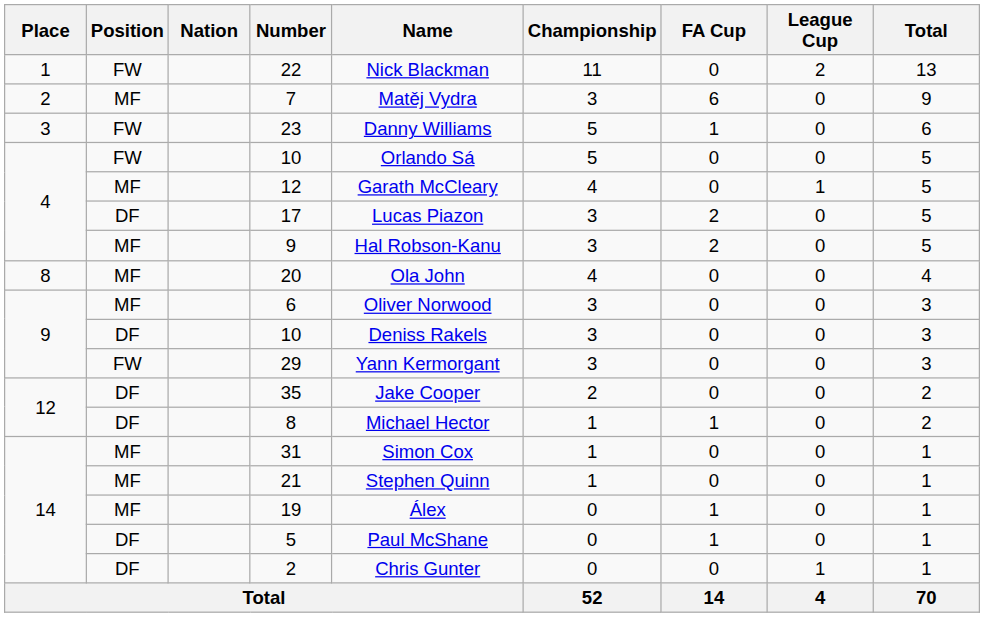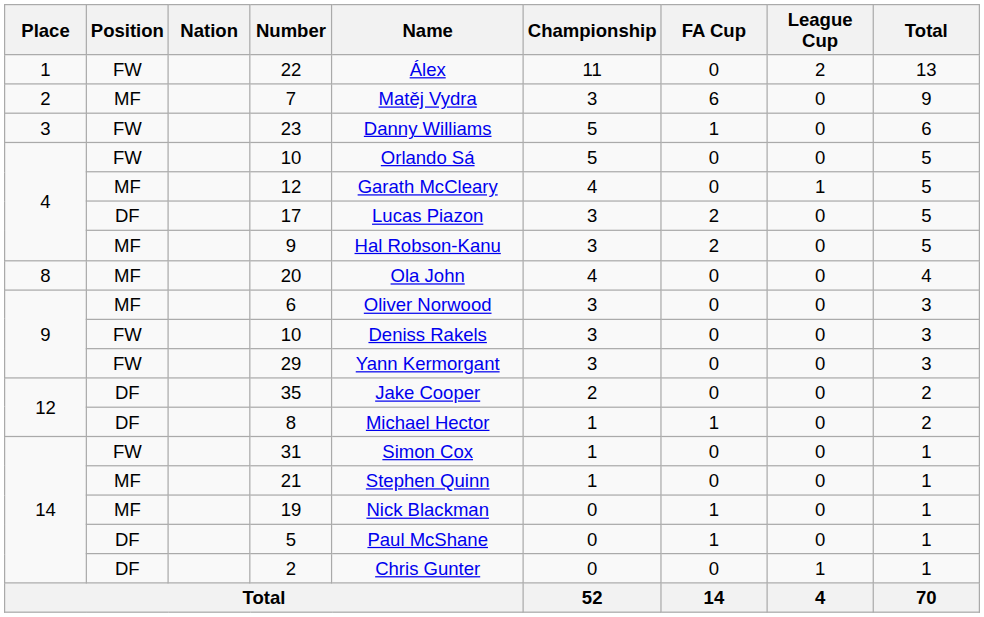22 | Name: Nick Blackman -> Álex
9 / 10 | Position: DF -> FW
31 | Position: MF -> FW
19 | Name: Álex -> Nick Blackman
